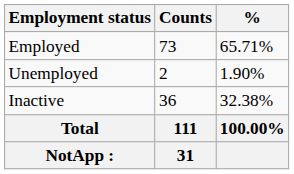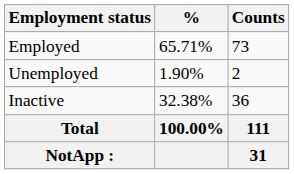columns swapped: Counts <-> %
